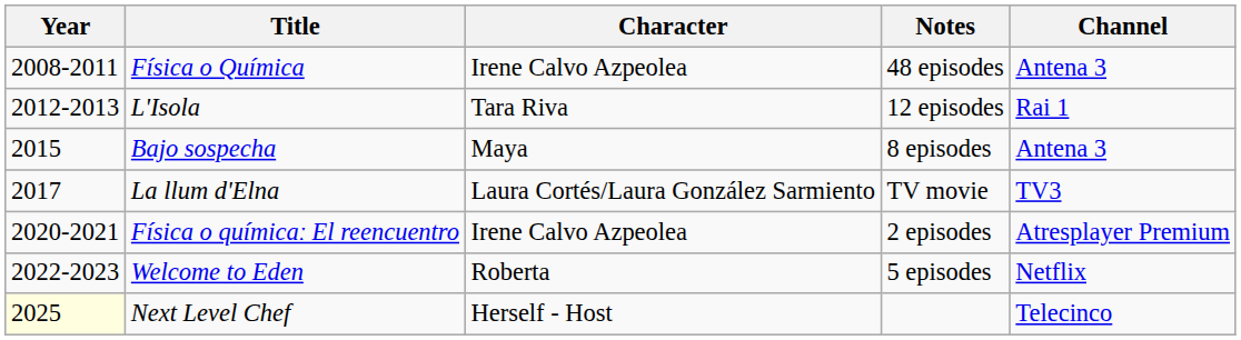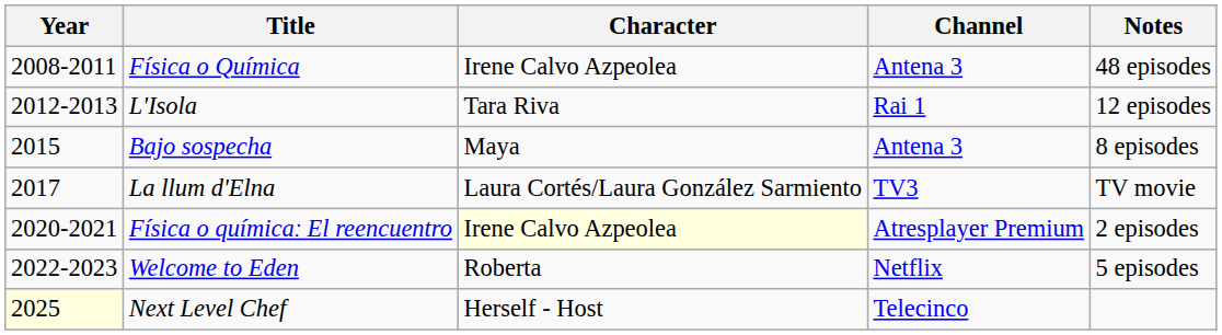columns swapped: Channel <-> Notes
Física o químicaː El reencuentro | Character: no background -> lightyellow background
